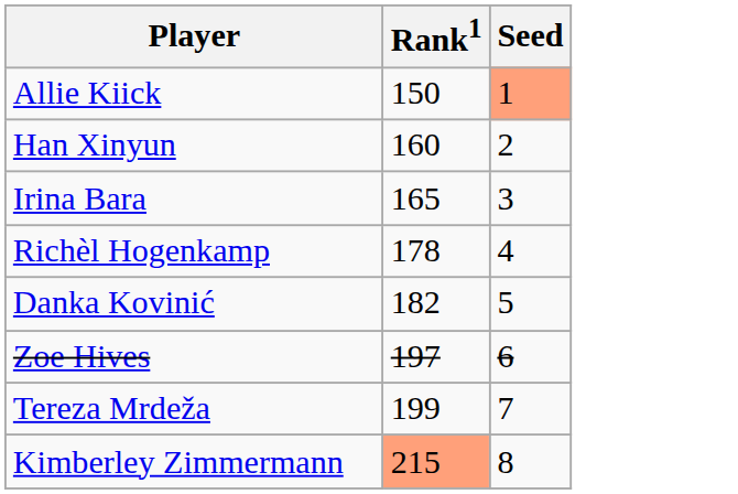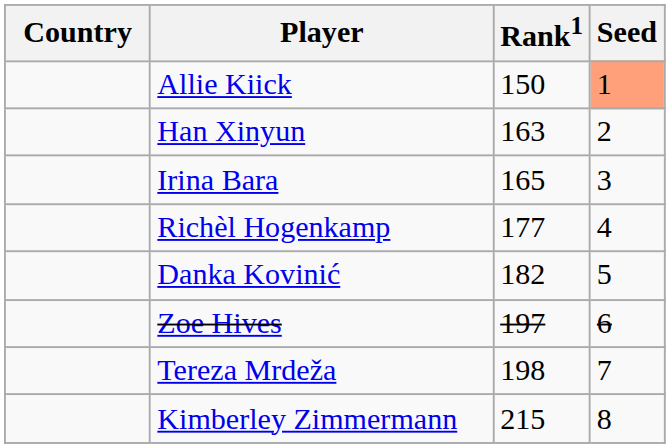+ column: Country
Han Xinyun | Rank1: 160 -> 163
Richèl Hogenkamp | Rank1: 178 -> 177
Tereza Mrdeža | Rank1: 199 -> 198
Kimberley Zimmermann | Rank1: lightsalmon background -> no background
